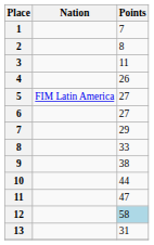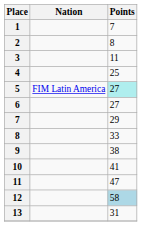4 | Points: 26 -> 25
5 | Points: no background -> paleturquoise background
10 | Points: 44 -> 41
